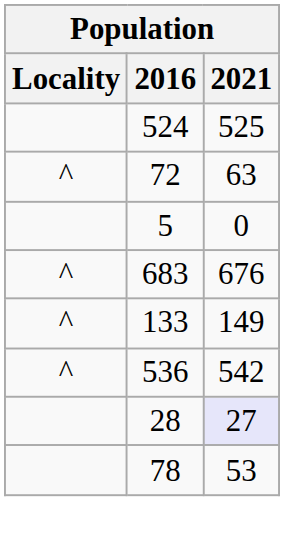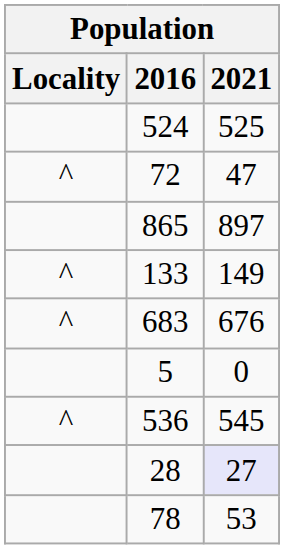72 | 2021: 63 -> 47
+ row: 865 | 897
rows swapped: 133 <-> 5
536 | 2021: 542 -> 545
